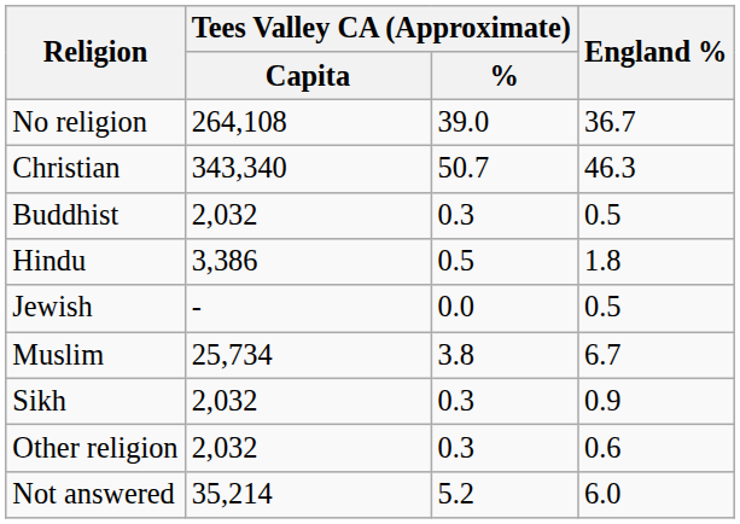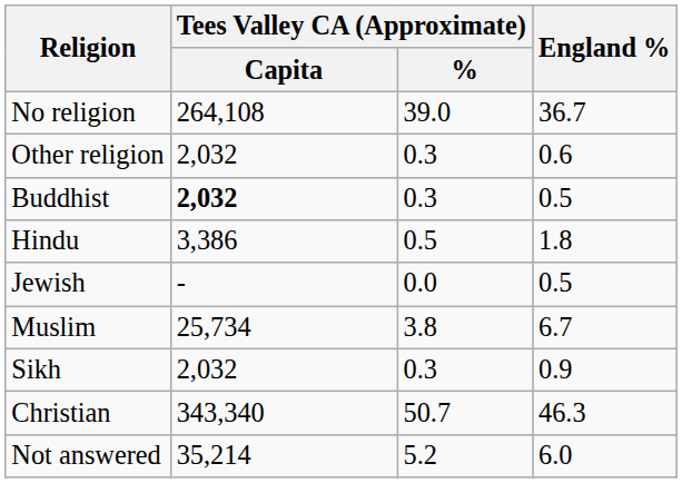rows swapped: Christian <-> Other religion
Buddhist | Tees Valley CA (Approximate) / Capita: normal -> bold
